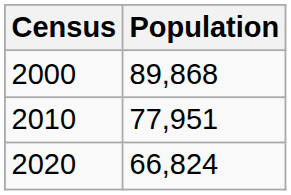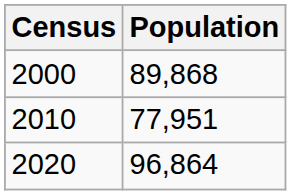2020 | Population: 66,824 -> 96,864
